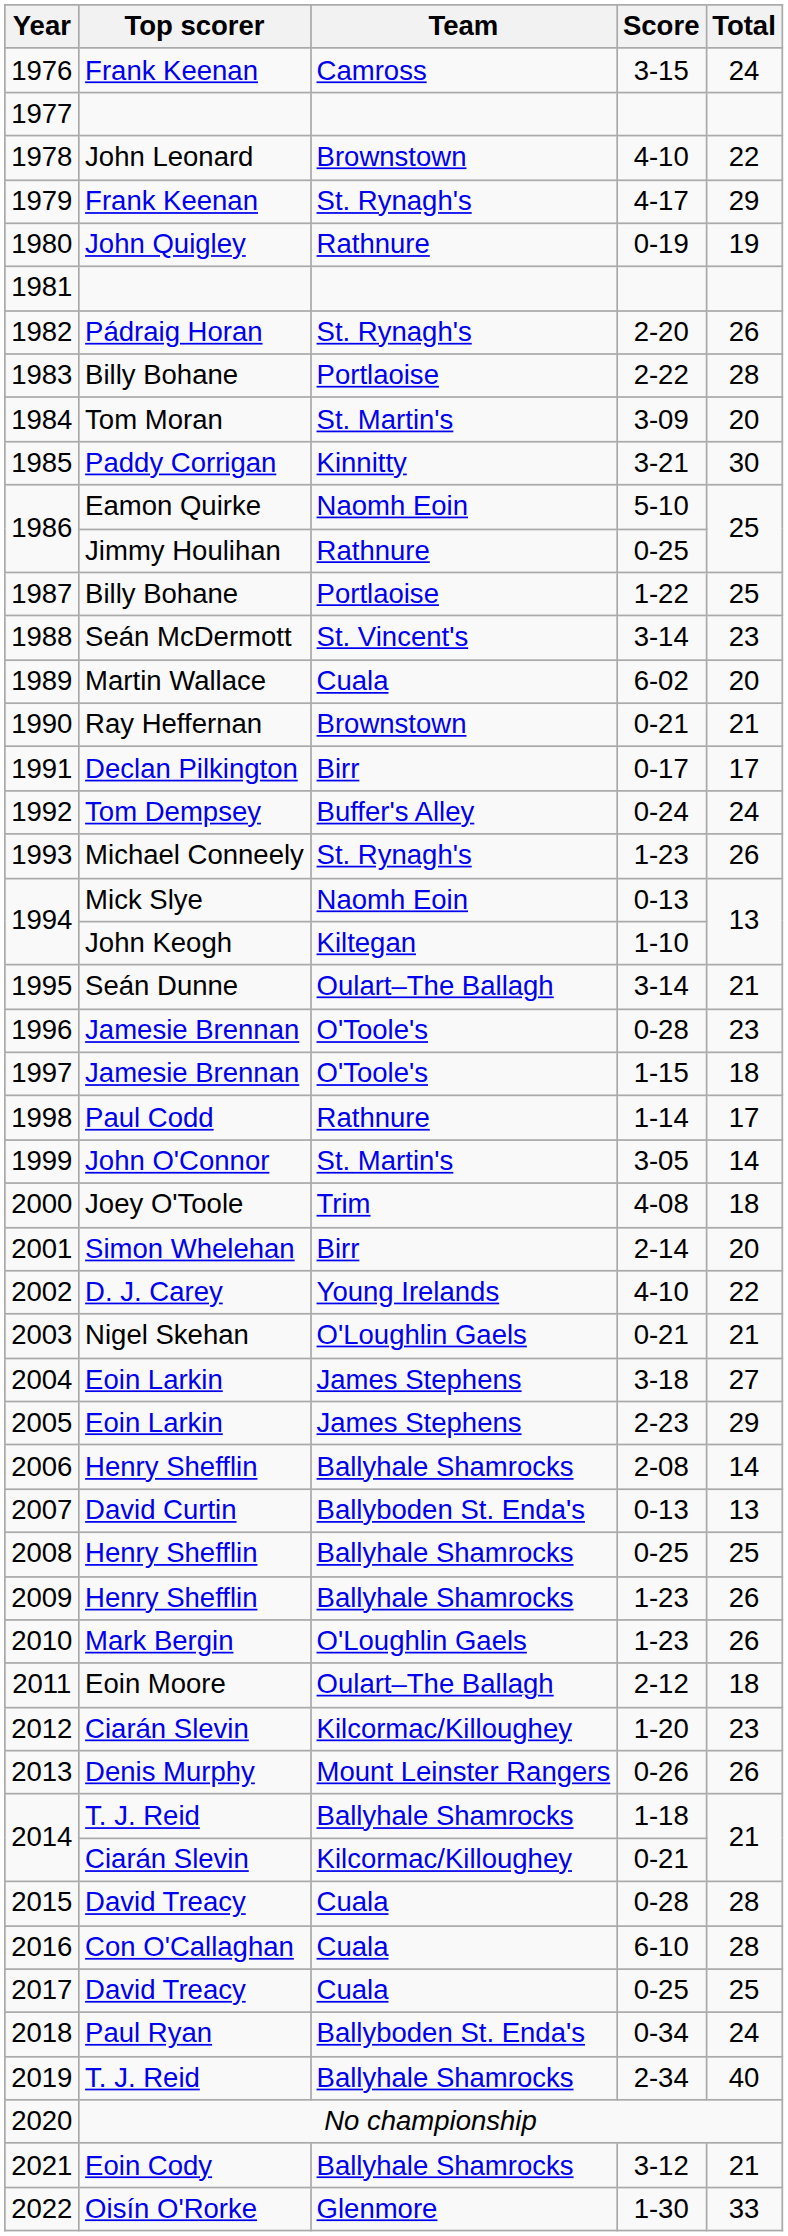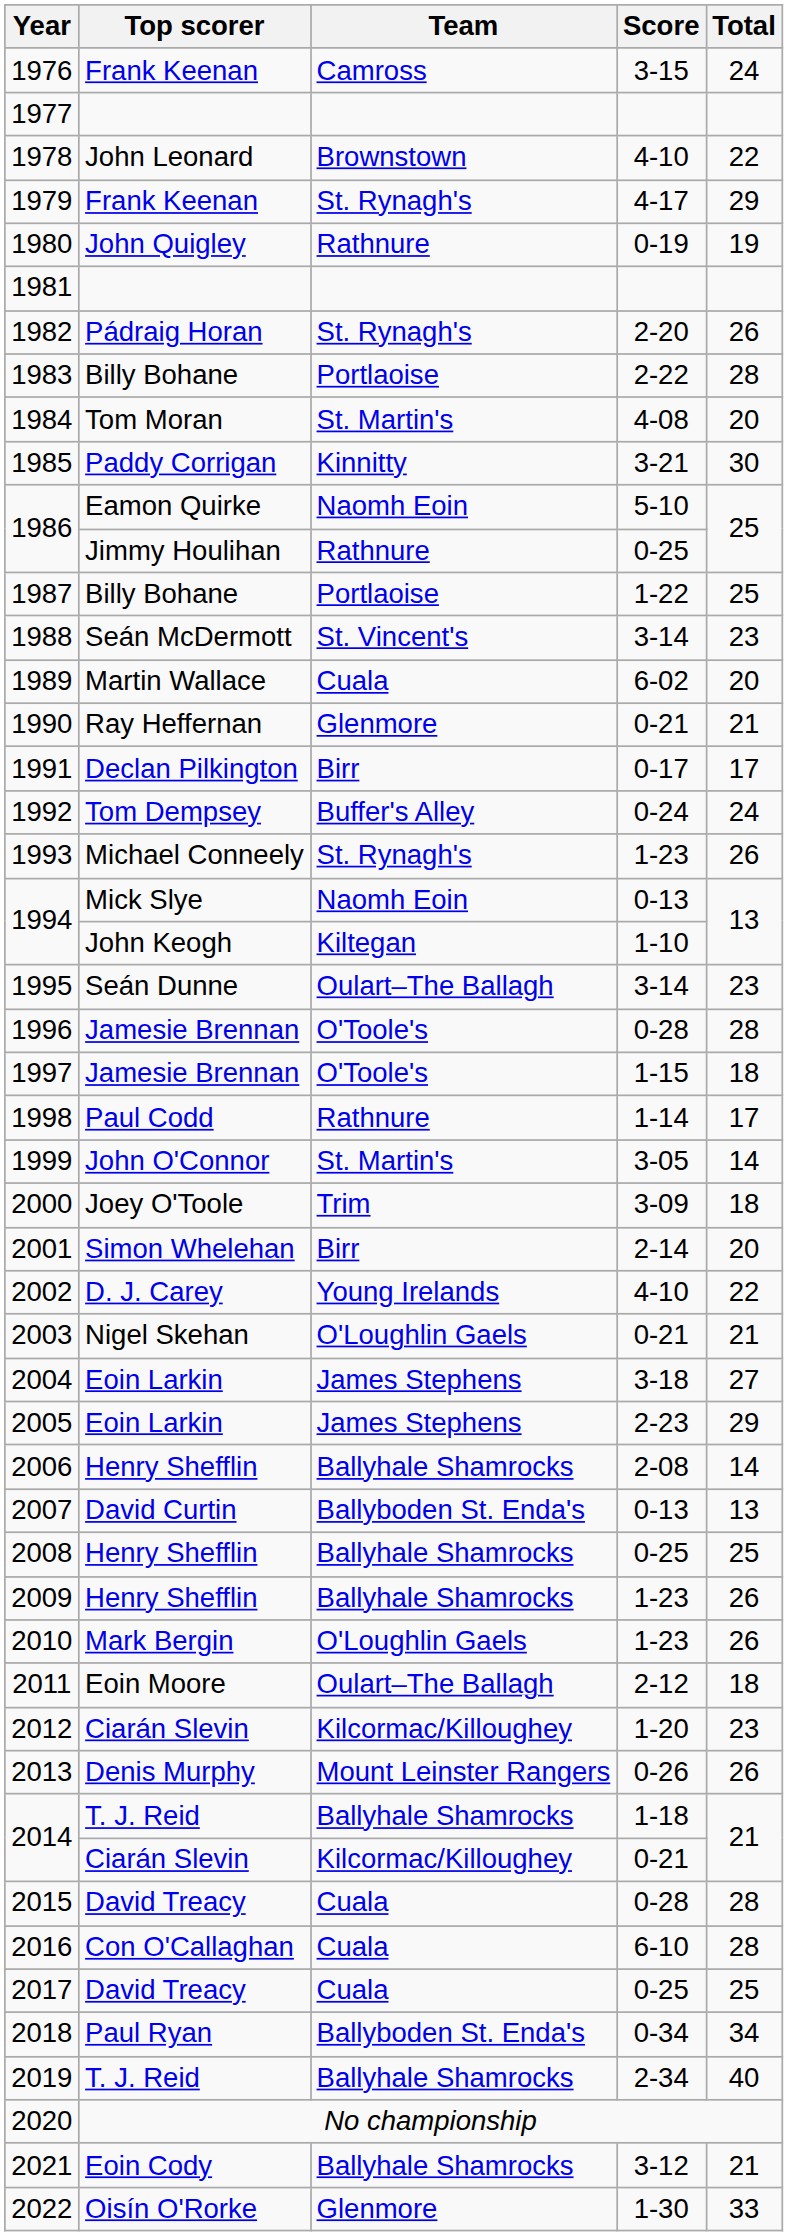1984 | Score: 3-09 -> 4-08
1990 | Team: Brownstown -> Glenmore
1995 | Total: 21 -> 23
1996 | Total: 23 -> 28
2000 | Score: 4-08 -> 3-09
2018 | Total: 24 -> 34
